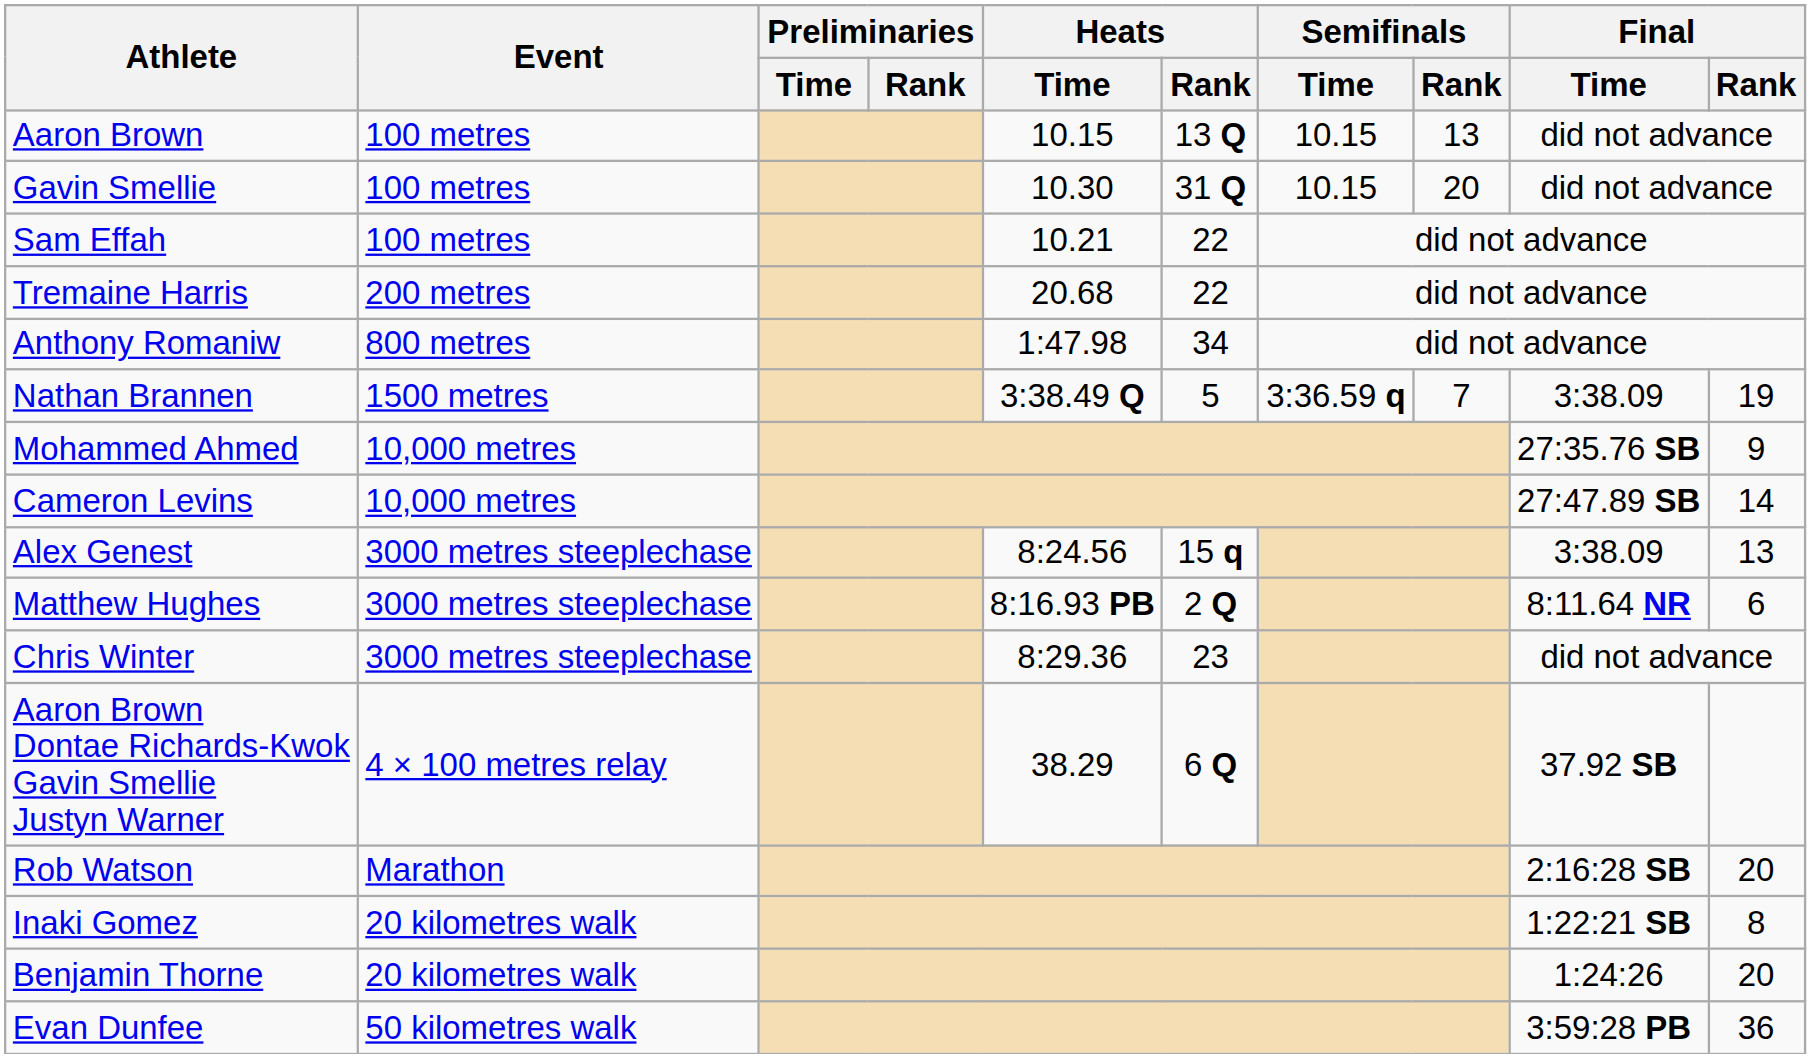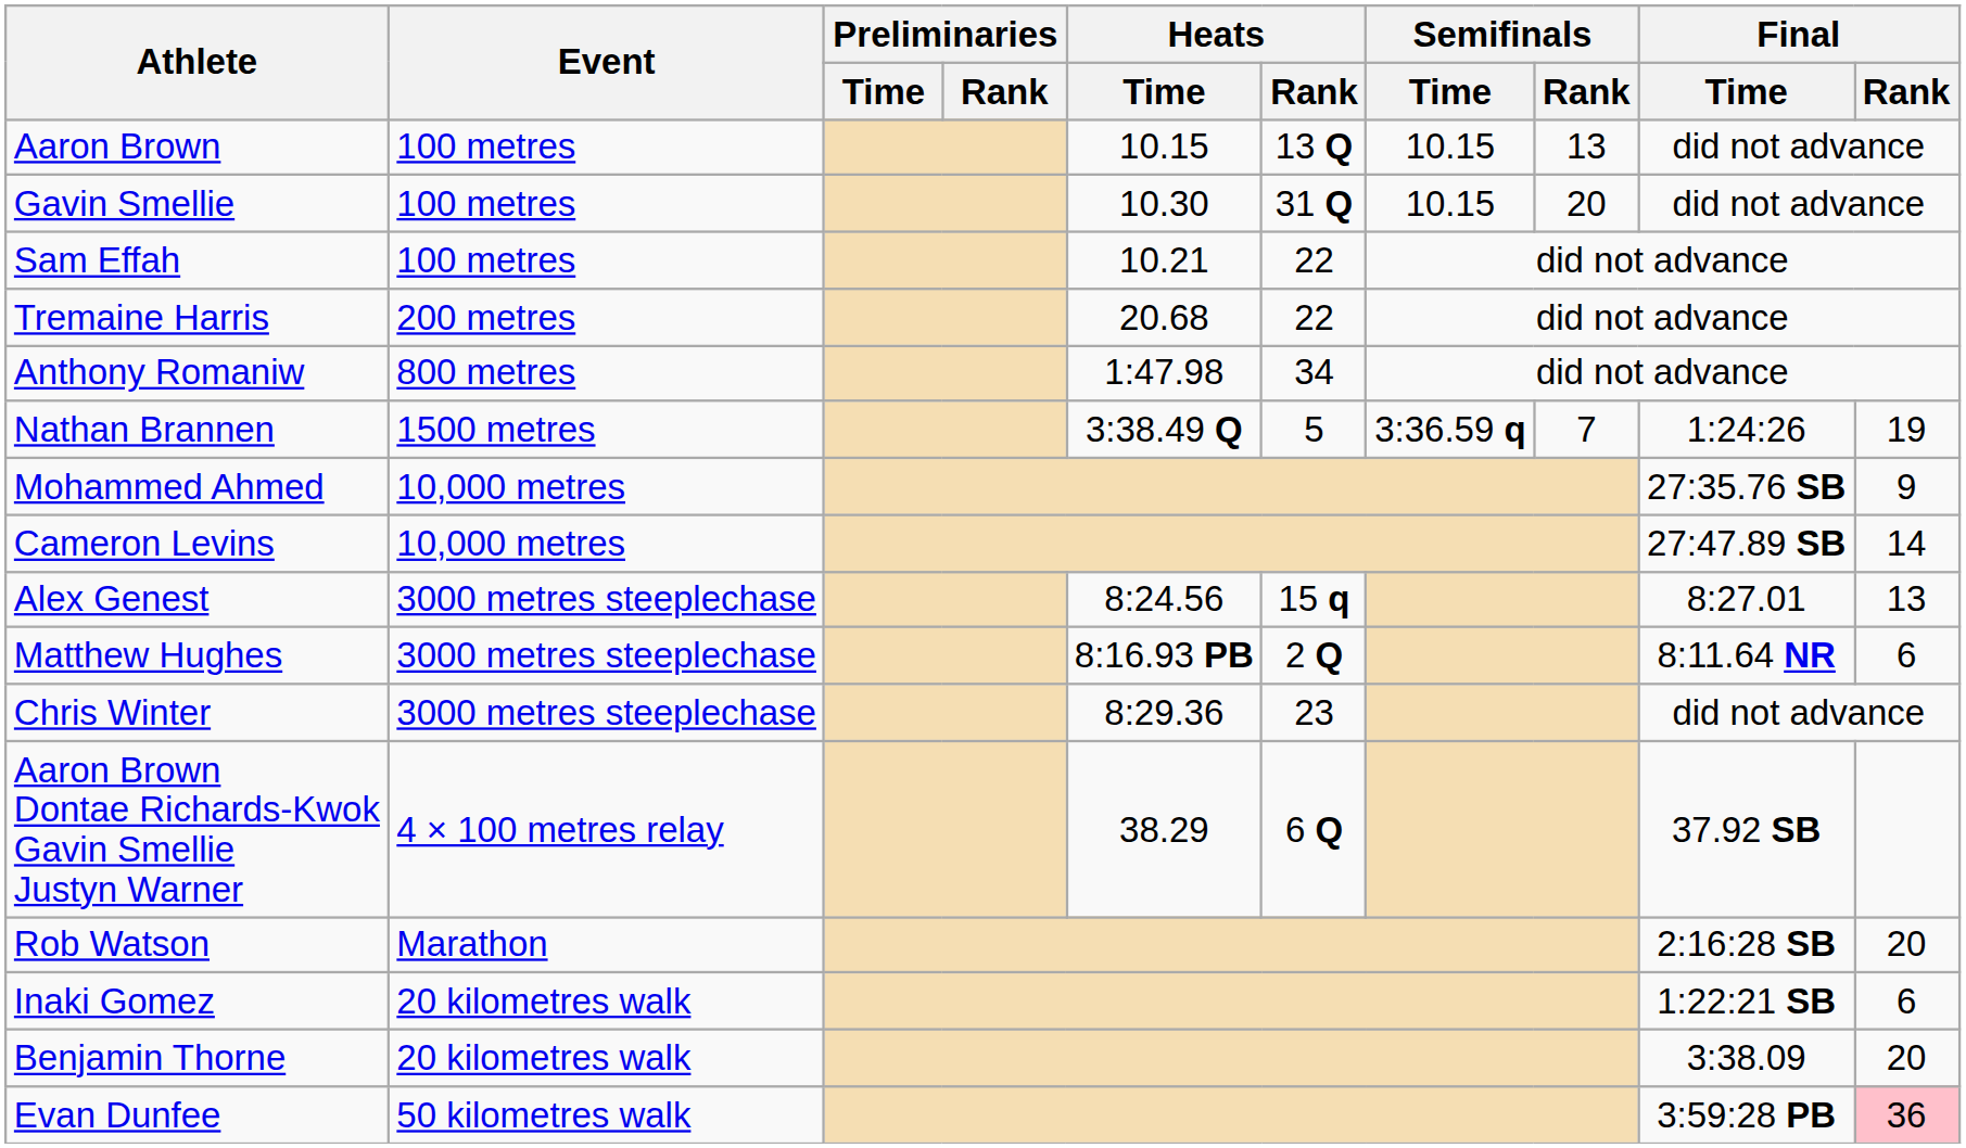Nathan Brannen | Final / Time: 3:38.09 -> 1:24:26
Alex Genest | Final / Time: 3:38.09 -> 8:27.01
Inaki Gomez | Final / Rank: 8 -> 6
Benjamin Thorne | Final / Time: 1:24:26 -> 3:38.09
Evan Dunfee | Final / Rank: no background -> pink background
